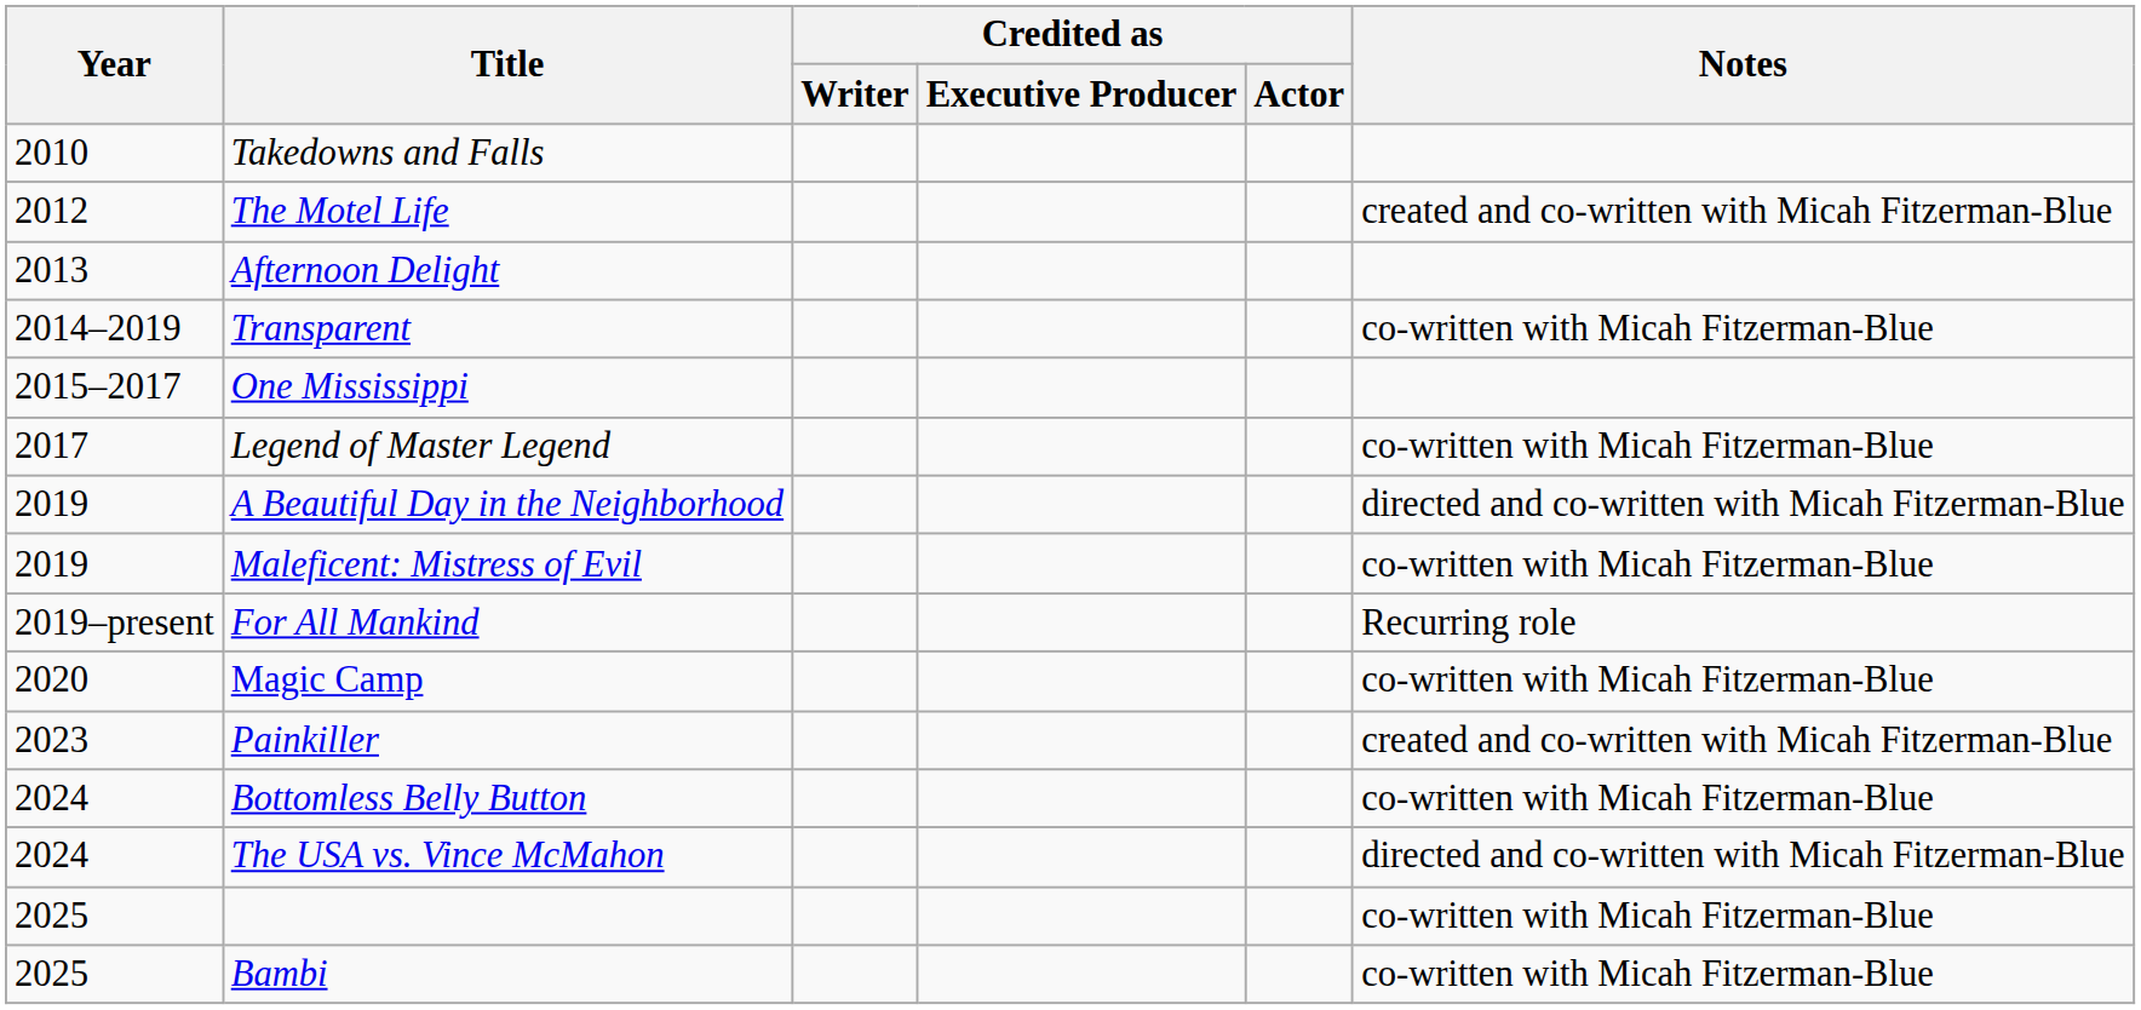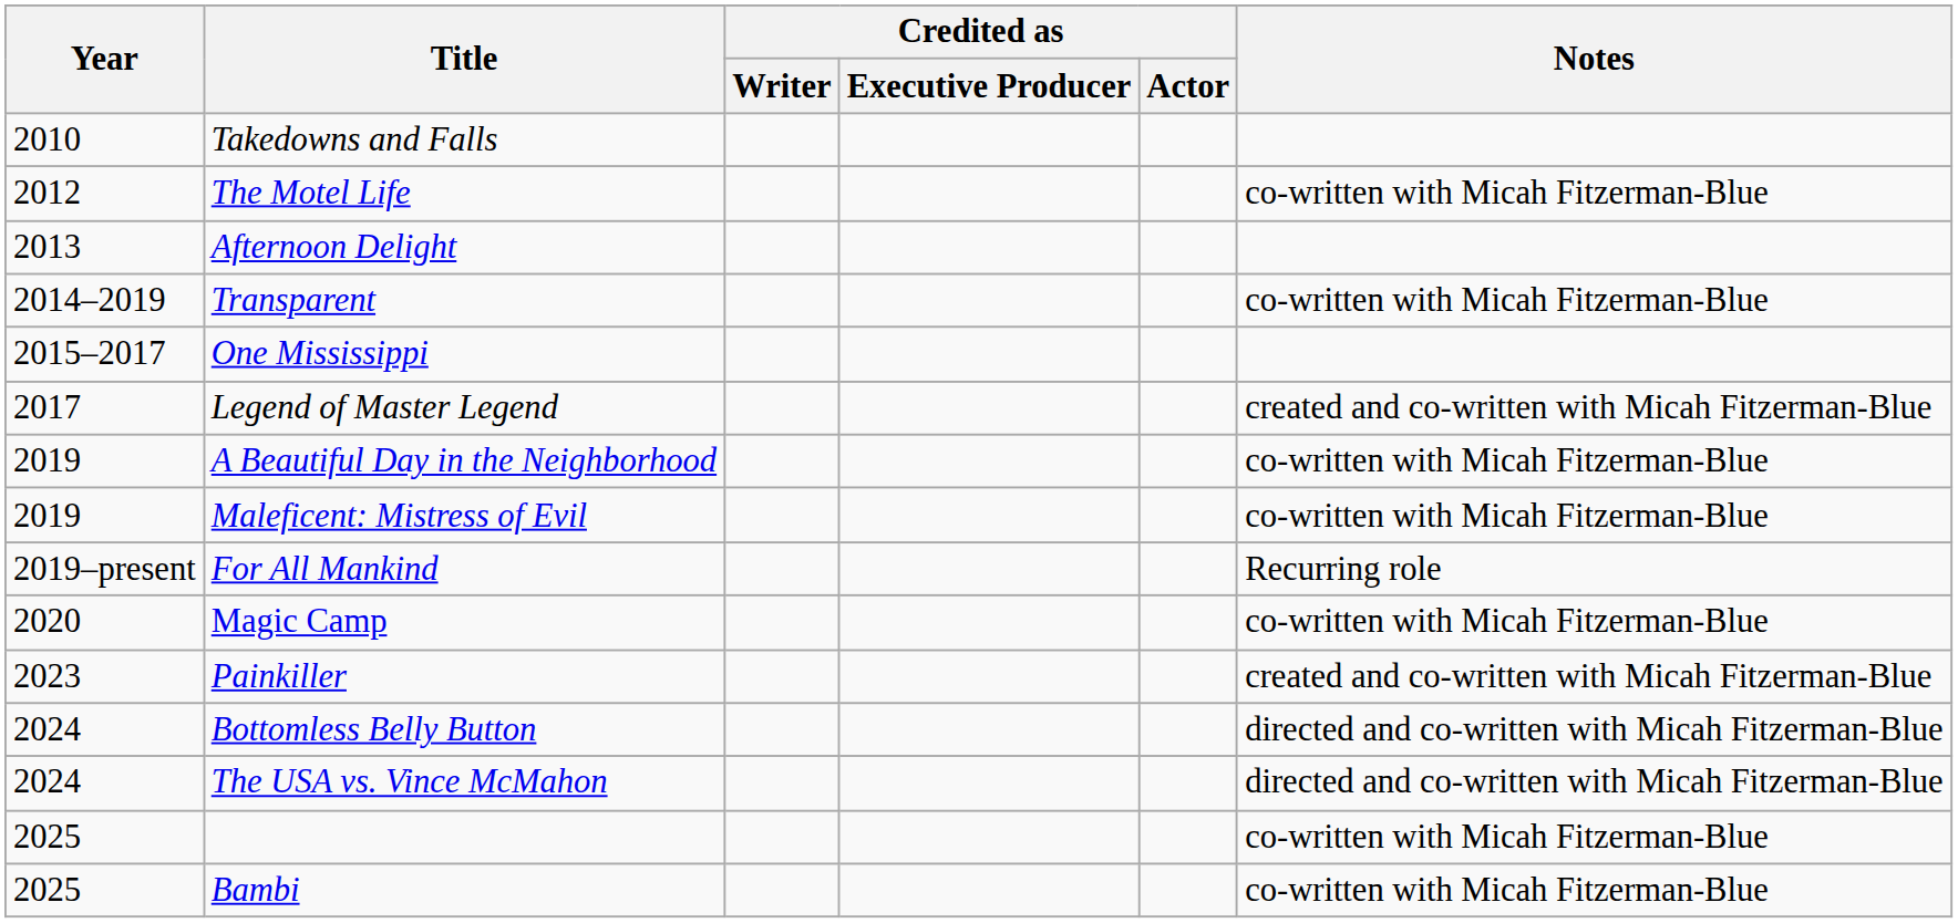The Motel Life | Notes: created and co-written with Micah Fitzerman-Blue -> co-written with Micah Fitzerman-Blue
Legend of Master Legend | Notes: co-written with Micah Fitzerman-Blue -> created and co-written with Micah Fitzerman-Blue
A Beautiful Day in the Neighborhood | Notes: directed and co-written with Micah Fitzerman-Blue -> co-written with Micah Fitzerman-Blue
Bottomless Belly Button | Notes: co-written with Micah Fitzerman-Blue -> directed and co-written with Micah Fitzerman-Blue
